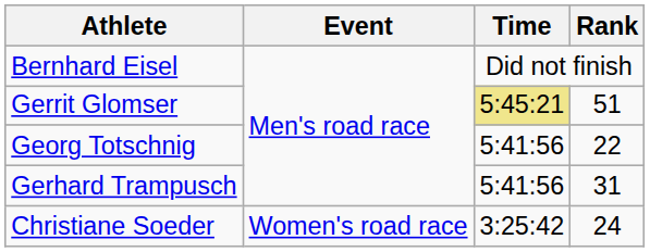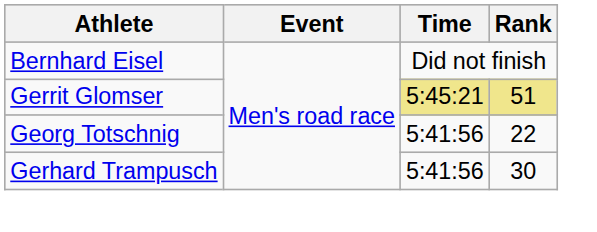Gerrit Glomser | Rank: no background -> khaki background
Gerhard Trampusch | Rank: 31 -> 30
- row: Christiane Soeder | Women's road race | 3:25:42 | 24
